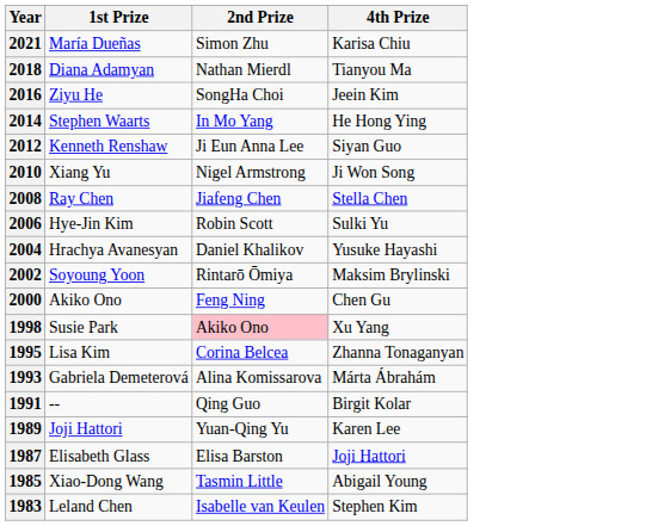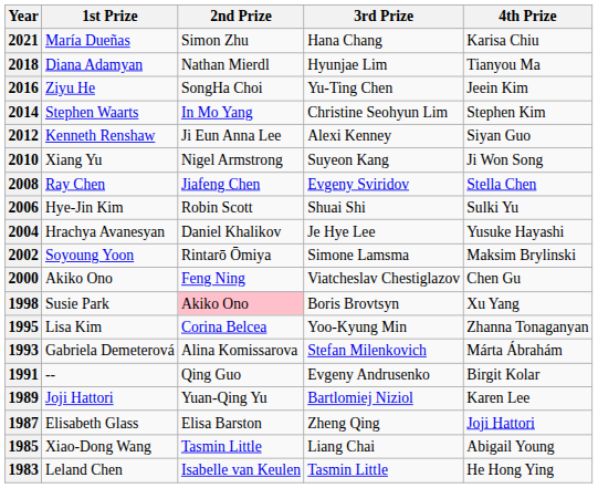+ column: 3rd Prize | Hana Chang | Hyunjae Lim | Yu-Ting Chen | Christine Seohyun Lim | Alexi Kenney | Suyeon Kang | Evgeny Sviridov | Shuai Shi | Je Hye Lee | Simone Lamsma | Viatcheslav Chestiglazov | Boris Brovtsyn | Yoo-Kyung Min | Stefan Milenkovich | Evgeny Andrusenko | Bartlomiej Niziol | Zheng Qing | Liang Chai | Tasmin Little
2014 | 4th Prize: He Hong Ying -> Stephen Kim
1983 | 4th Prize: Stephen Kim -> He Hong Ying
